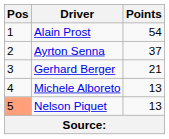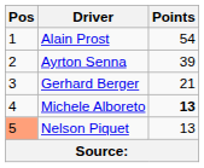Ayrton Senna | Points: 37 -> 39
Michele Alboreto | Points: normal -> bold
